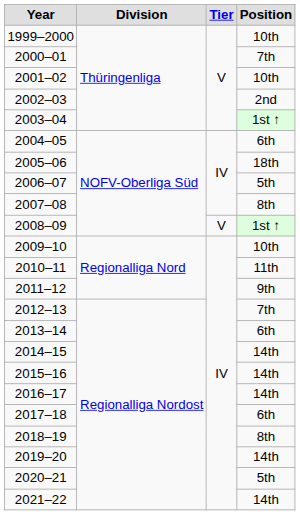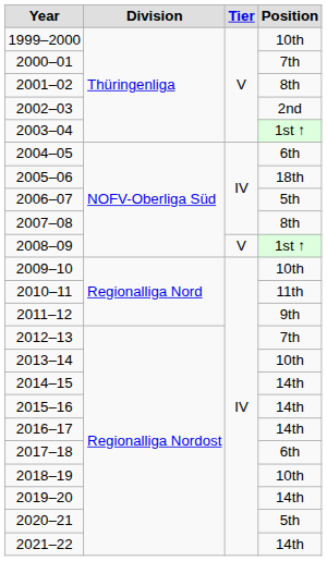2001–02 | Position: 10th -> 8th
2013–14 | Position: 6th -> 10th
2018–19 | Position: 8th -> 10th
